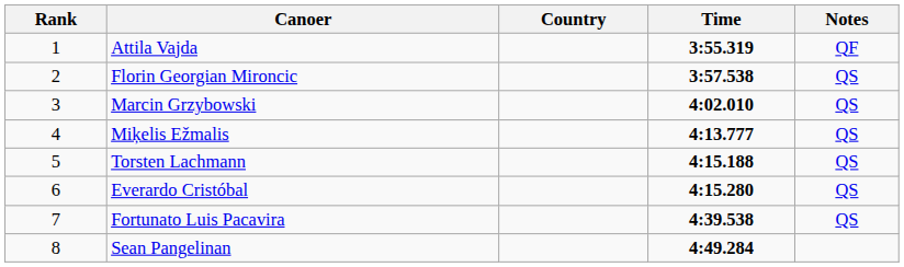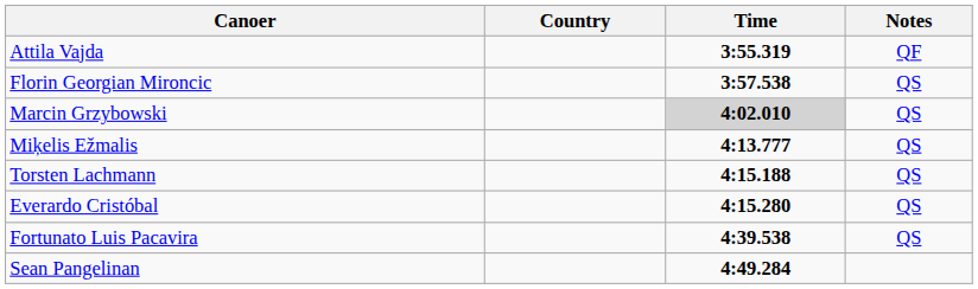- column: Rank | 1 | 2 | 3 | 4 | 5 | 6 | 7 | 8
Marcin Grzybowski | Time: no background -> lightgrey background
